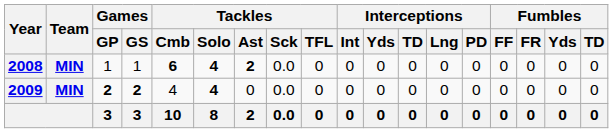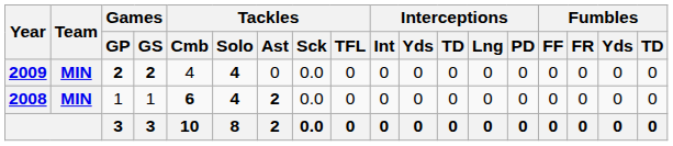rows swapped: 2008 <-> 2009
